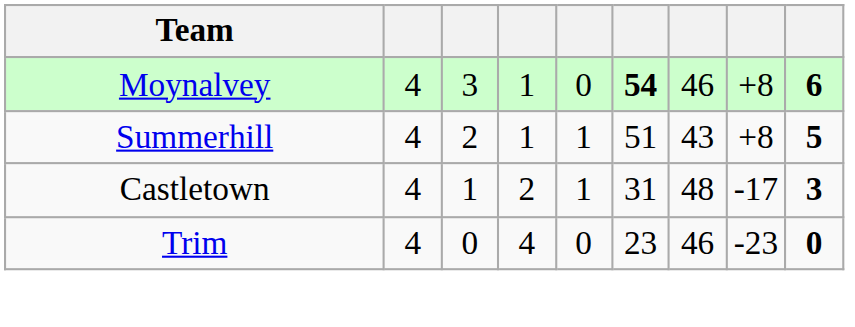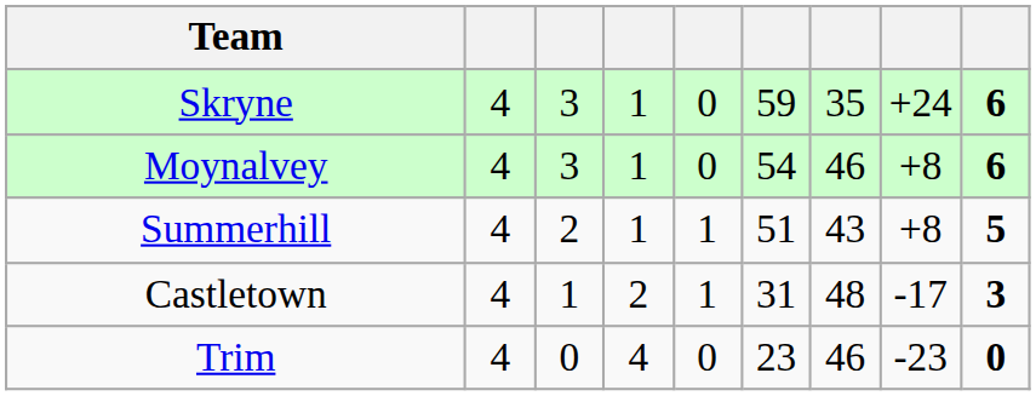+ row: Skryne | 4 | 3 | 1 | 0 | 59 | 35 | +24 | 6
Moynalvey | column 6: bold -> normal
